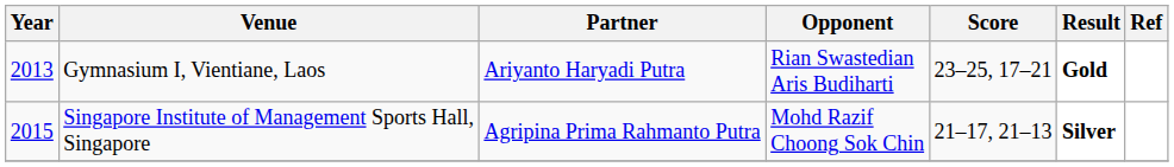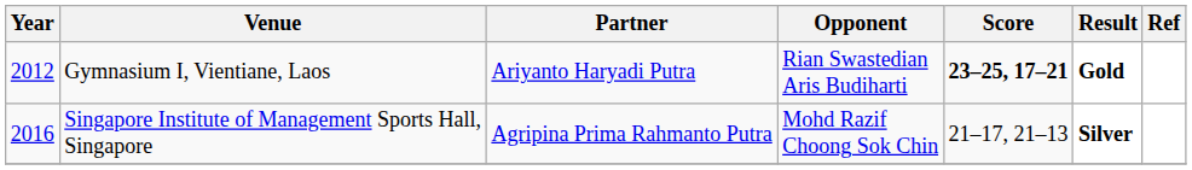Gymnasium I, Vientiane, Laos | Year: 2013 -> 2012
Gymnasium I, Vientiane, Laos | Score: normal -> bold
Singapore Institute of Management Sports Hall, Singapore | Year: 2015 -> 2016
